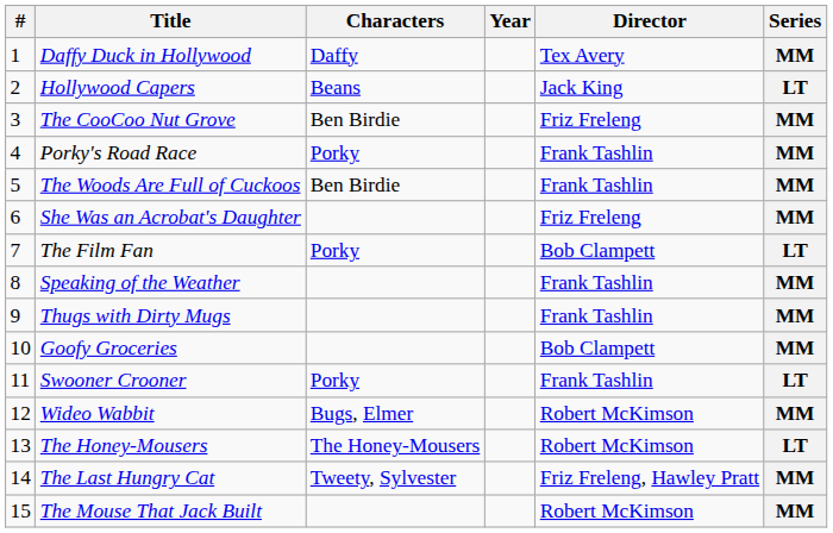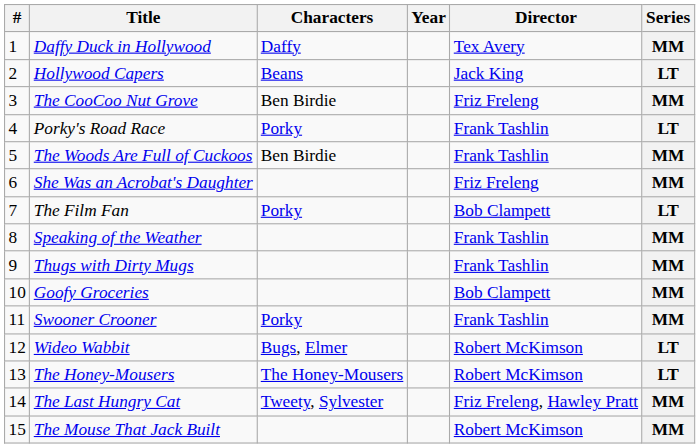Porky's Road Race | Series: MM -> LT
Swooner Crooner | Series: LT -> MM
Wideo Wabbit | Series: MM -> LT
